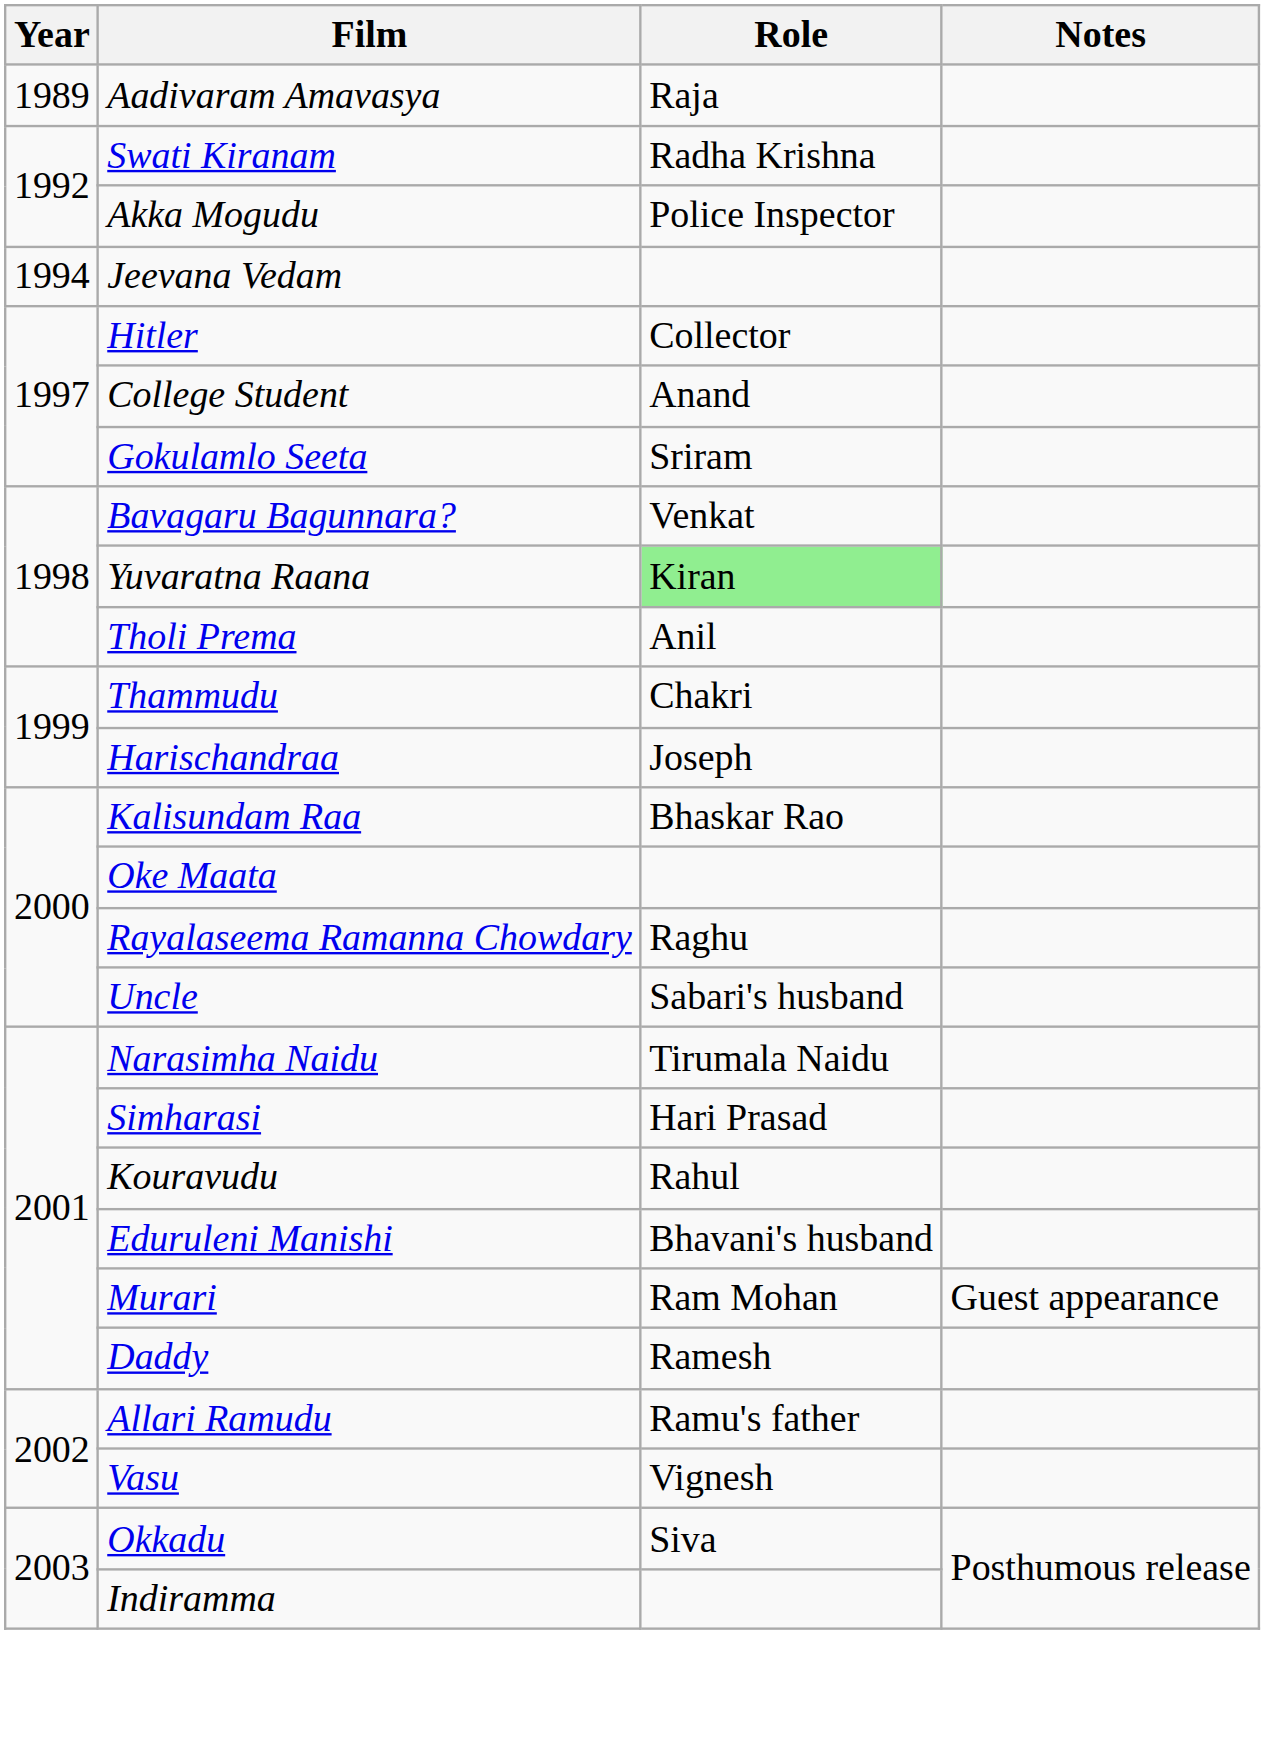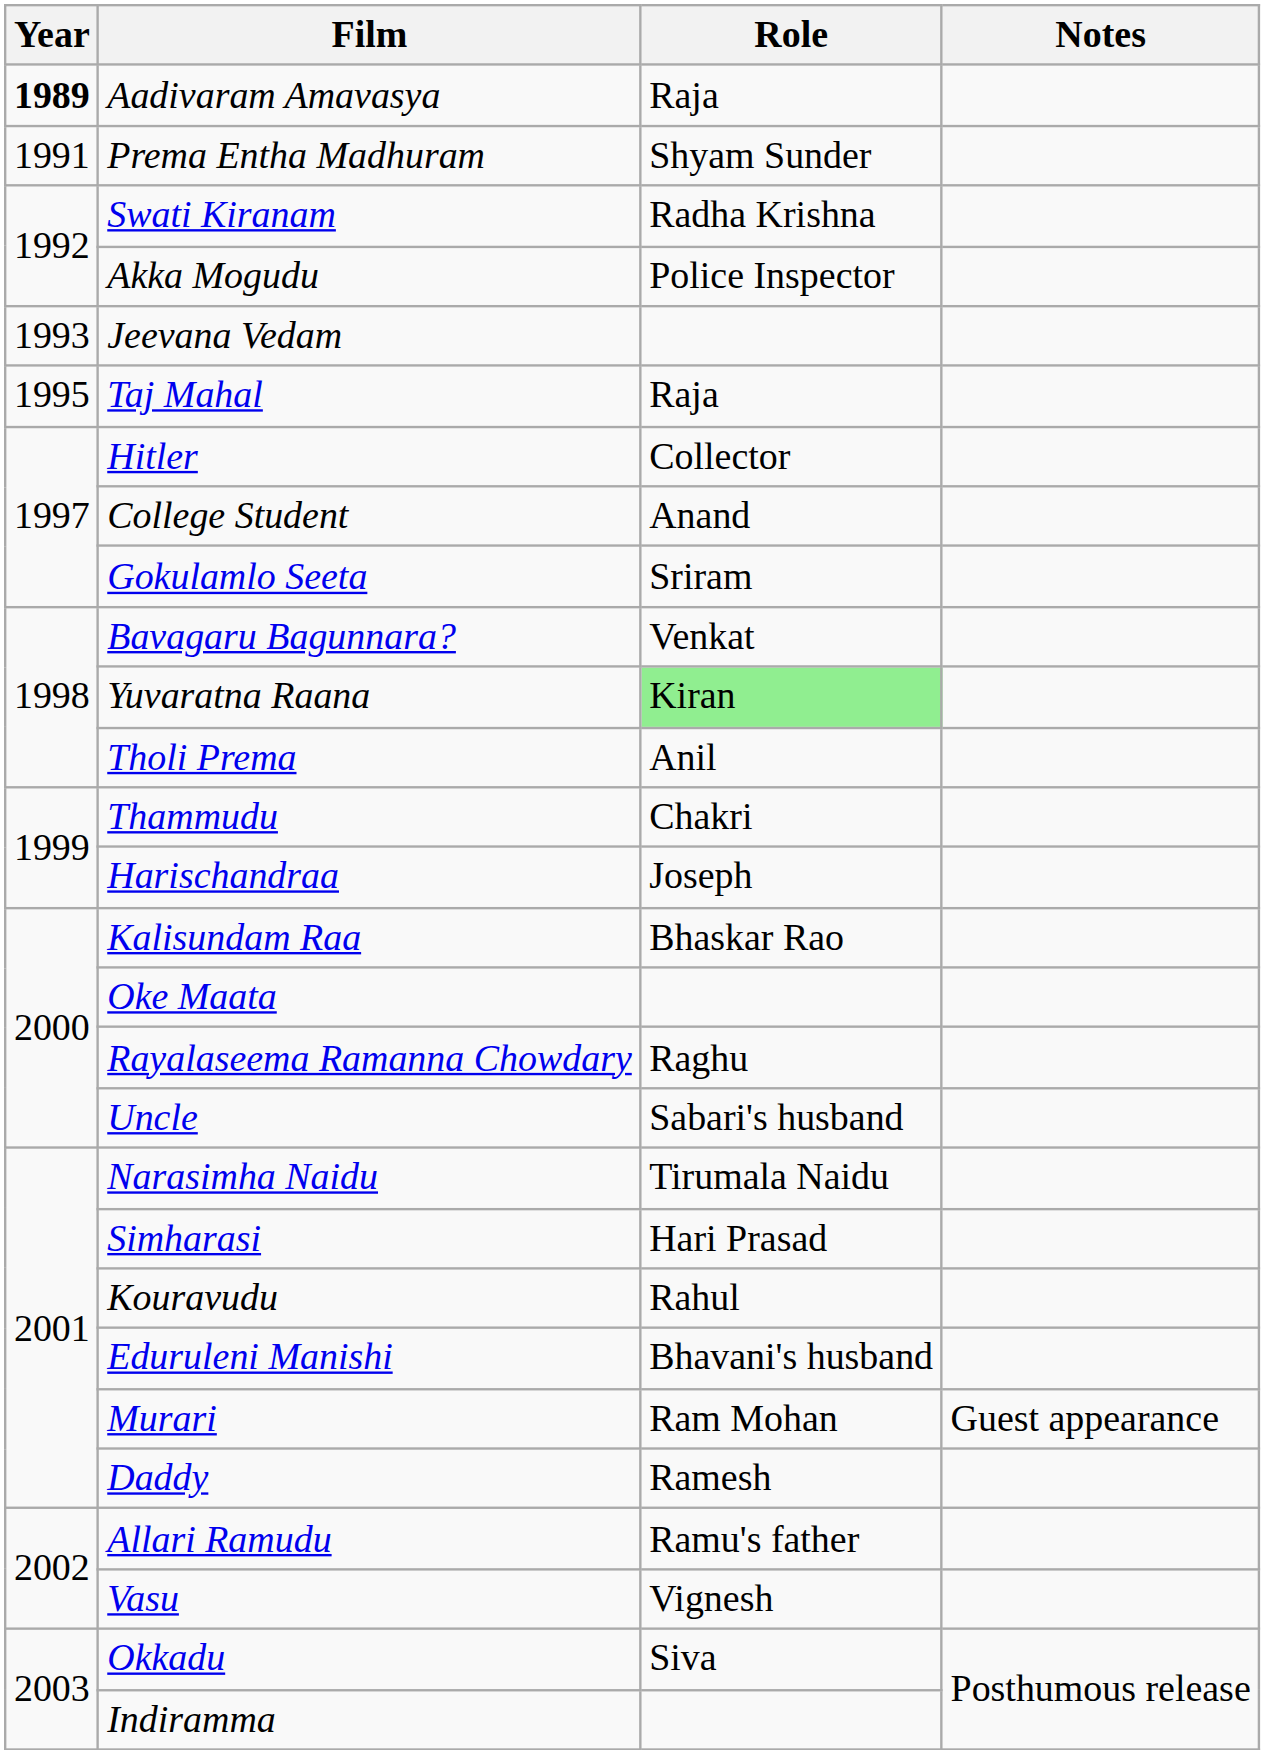Aadivaram Amavasya | Year: normal -> bold
+ row: 1991 | Prema Entha Madhuram | Shyam Sunder
Jeevana Vedam | Year: 1994 -> 1993
+ row: 1995 | Taj Mahal | Raja
